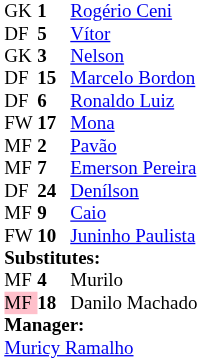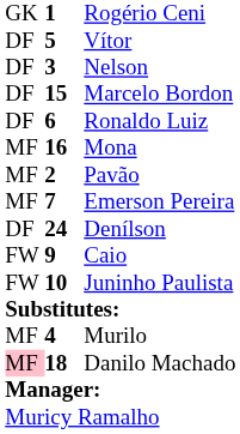Nelson | column 1: GK -> DF
Mona | column 1: FW -> MF
Mona | column 2: 17 -> 16
Caio | column 1: MF -> FW
